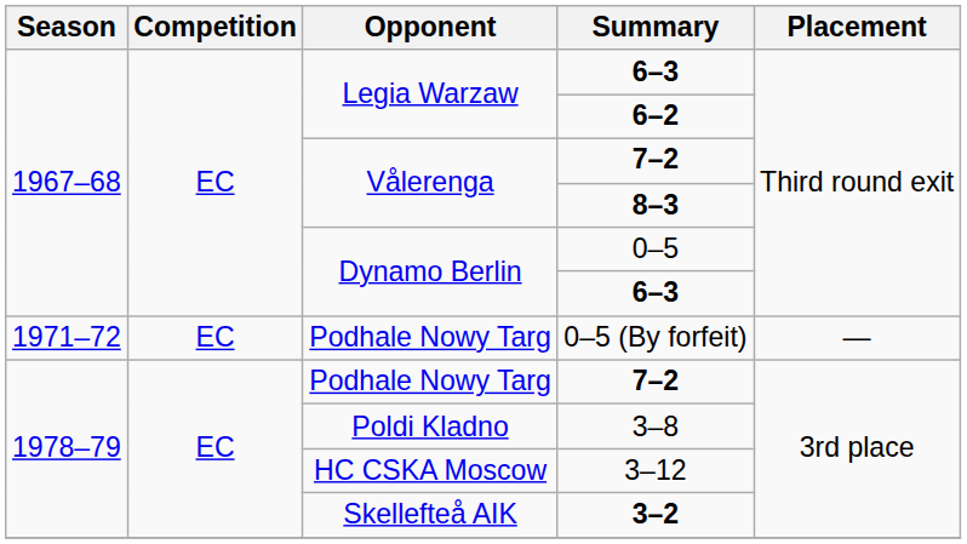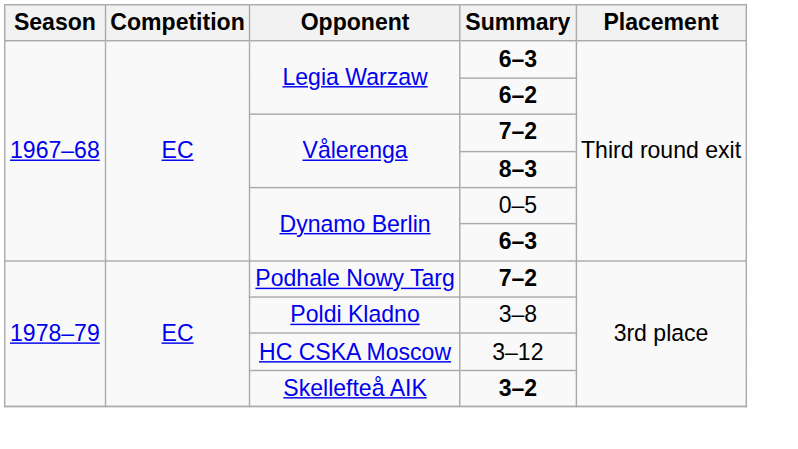- row: 1971–72 | EC | Podhale Nowy Targ | 0–5 (By forfeit) | —
